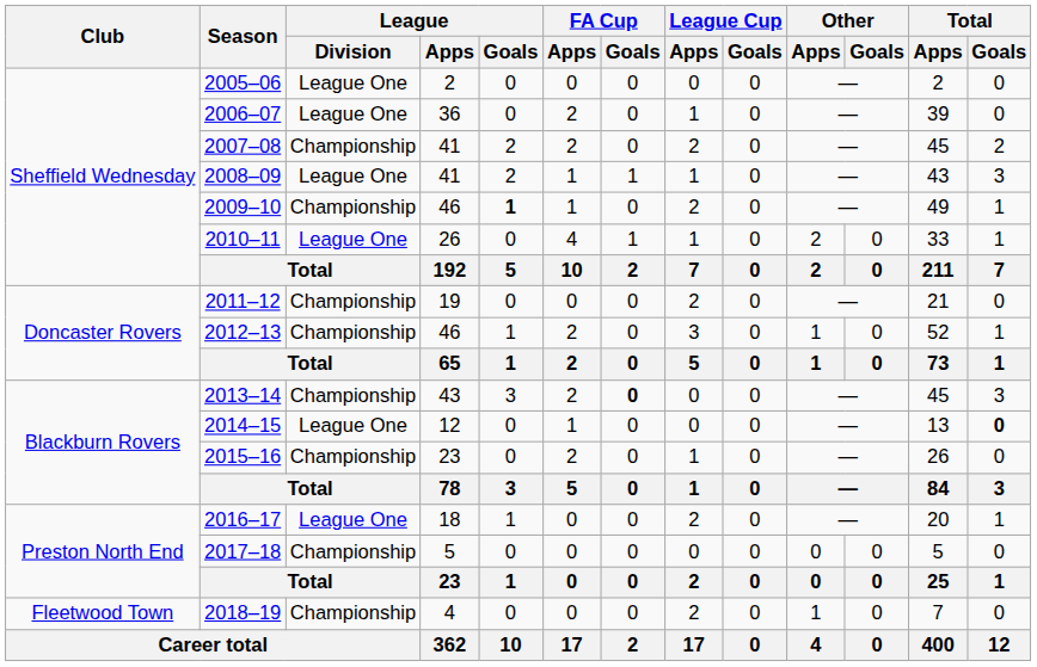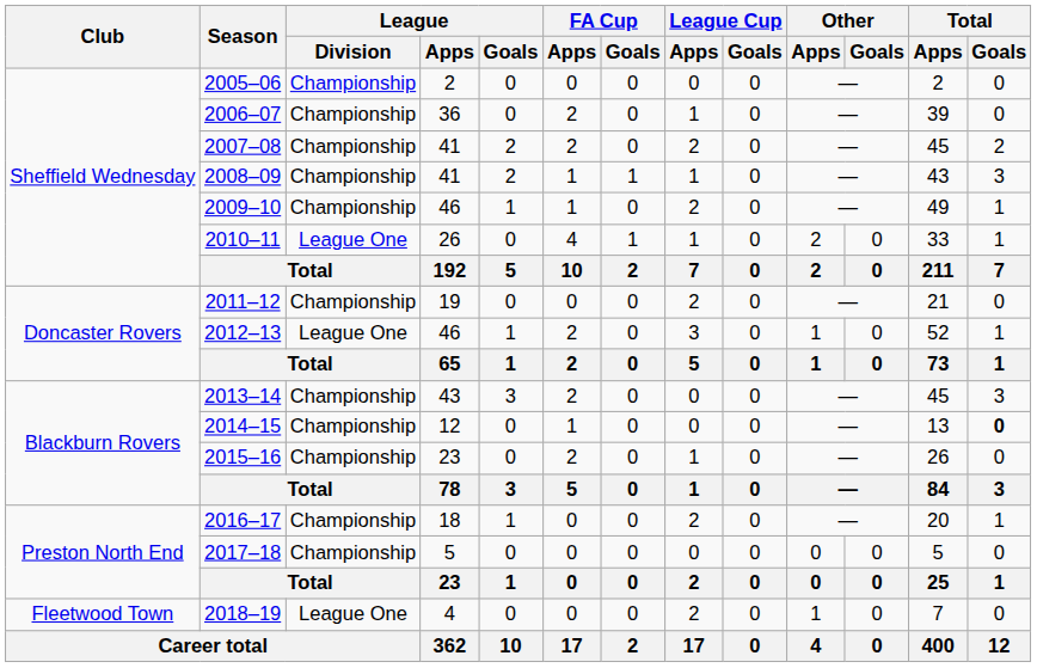2005–06 | League / Division: League One -> Championship
2006–07 | League / Division: League One -> Championship
2008–09 | League / Division: League One -> Championship
2009–10 | League / Goals: bold -> normal
2012–13 | League / Division: Championship -> League One
2013–14 | FA Cup / Goals: bold -> normal
2014–15 | League / Division: League One -> Championship
2016–17 | League / Division: League One -> Championship
2018–19 | League / Division: Championship -> League One
